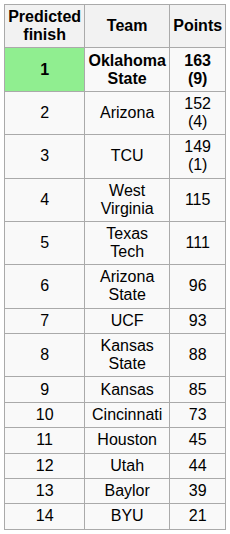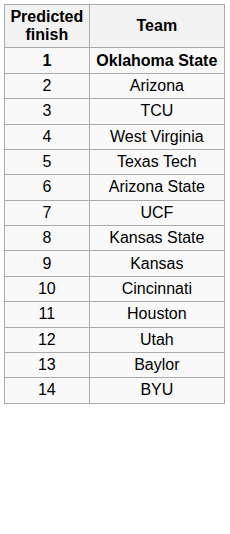- column: Points | 163 (9) | 152 (4) | 149 (1) | 115 | 111 | 96 | 93 | 88 | 85 | 73 | 45 | 44 | 39 | 21
Oklahoma State | Predicted finish: lightgreen background -> no background
